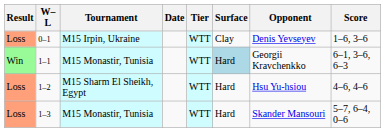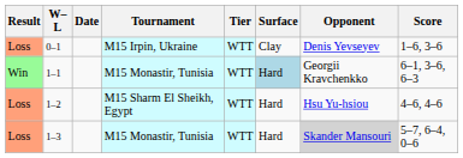columns swapped: Date <-> Tournament
1–3 | Opponent: no background -> lightgrey background
